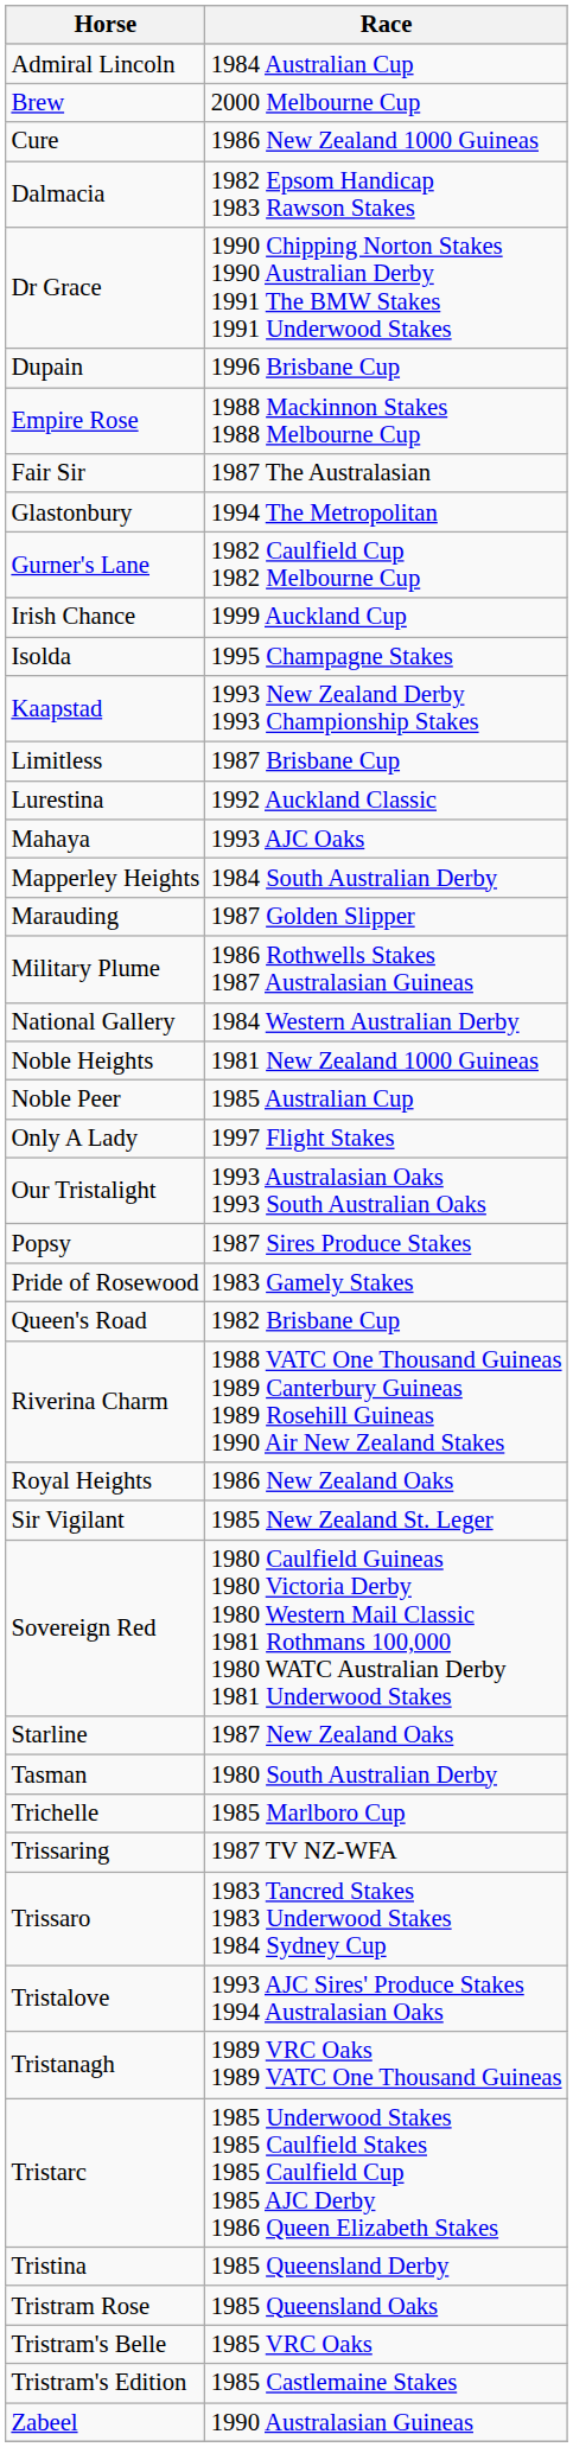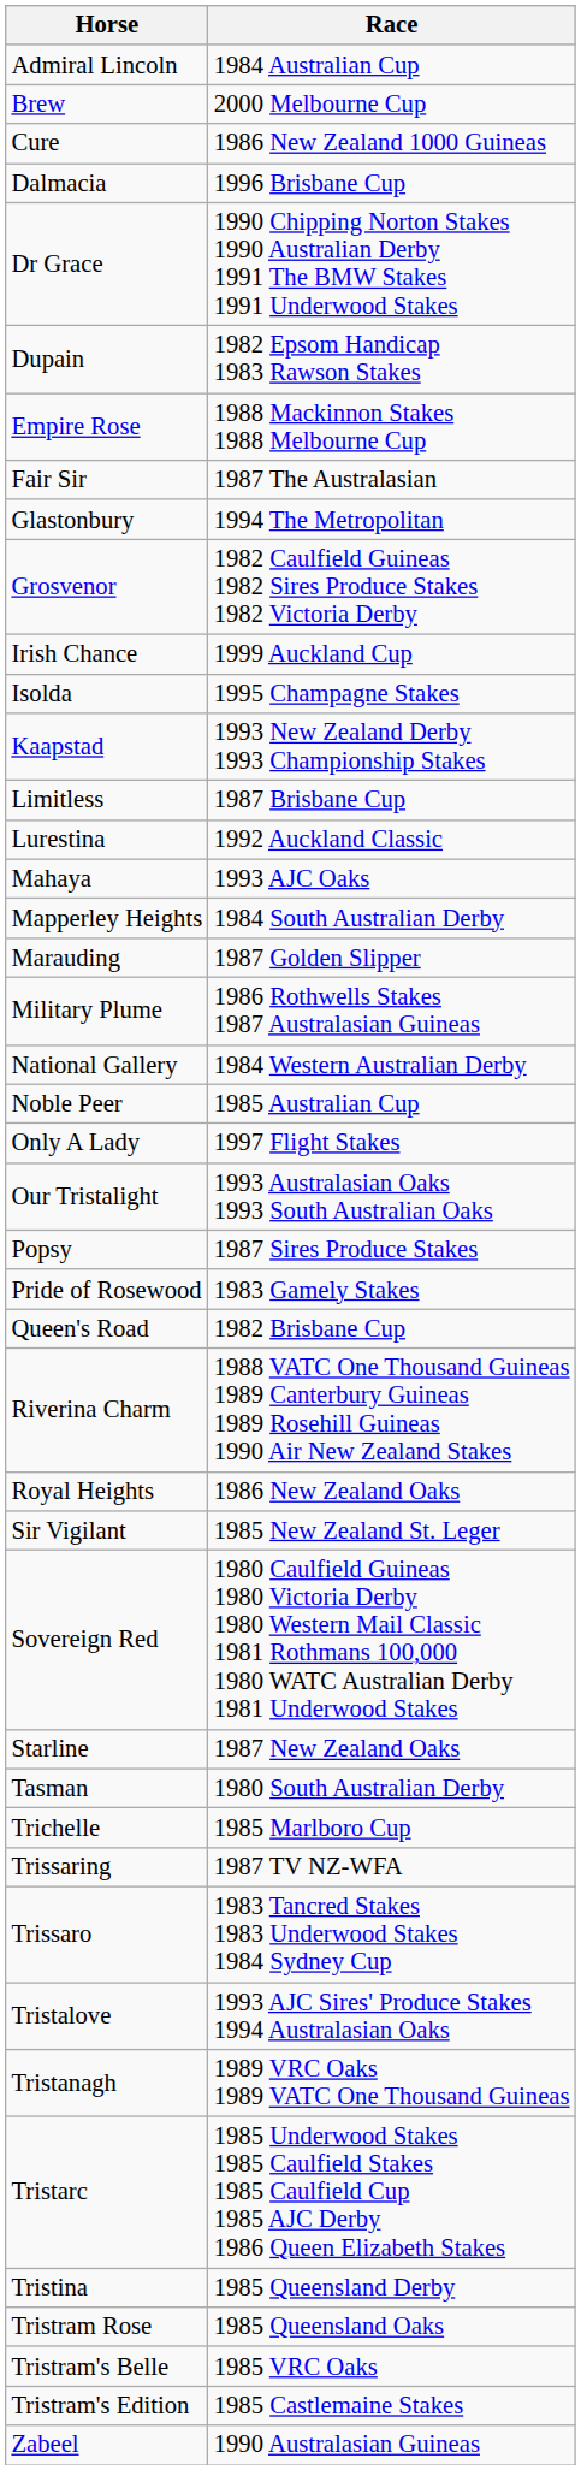Dalmacia | Race: 1982 Epsom Handicap 1983 Rawson Stakes -> 1996 Brisbane Cup
Dupain | Race: 1996 Brisbane Cup -> 1982 Epsom Handicap 1983 Rawson Stakes
+ row: Grosvenor | 1982 Caulfield Guineas 1982 Sires Produce Stakes 1982 Victoria Derby
- row: Gurner's Lane | 1982 Caulfield Cup 1982 Melbourne Cup
- row: Noble Heights | 1981 New Zealand 1000 Guineas
